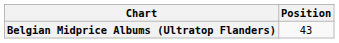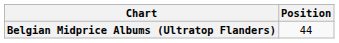Belgian Midprice Albums (Ultratop Flanders) | Position: 43 -> 44
